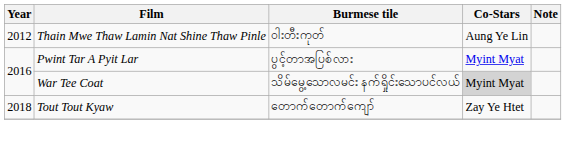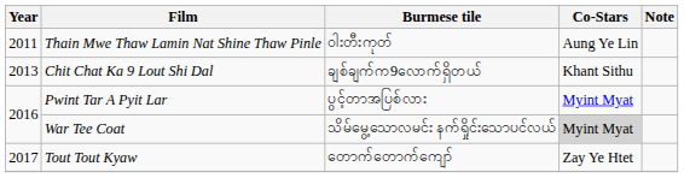Thain Mwe Thaw Lamin Nat Shine Thaw Pinle | Year: 2012 -> 2011
+ row: 2013 | Chit Chat Ka 9 Lout Shi Dal | ချစ်ချက်က9လောက်ရှိတယ် | Khant Sithu
Tout Tout Kyaw | Year: 2018 -> 2017
